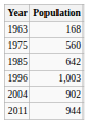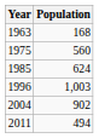1985 | Population: 642 -> 624
2011 | Population: 944 -> 494
